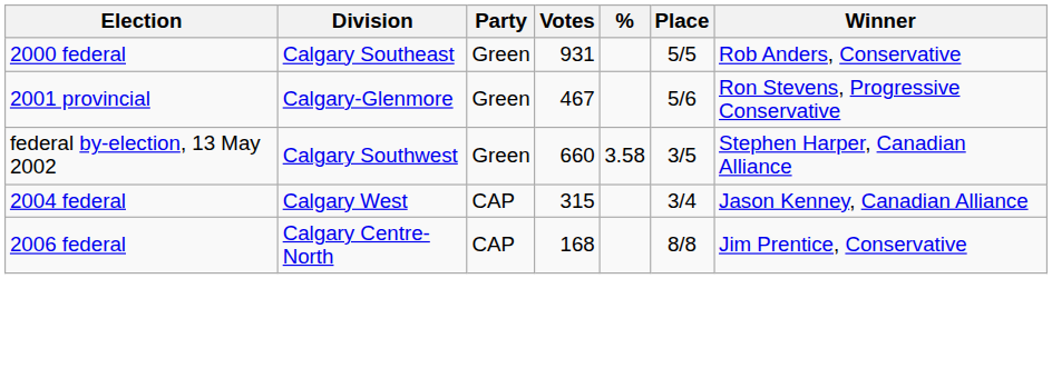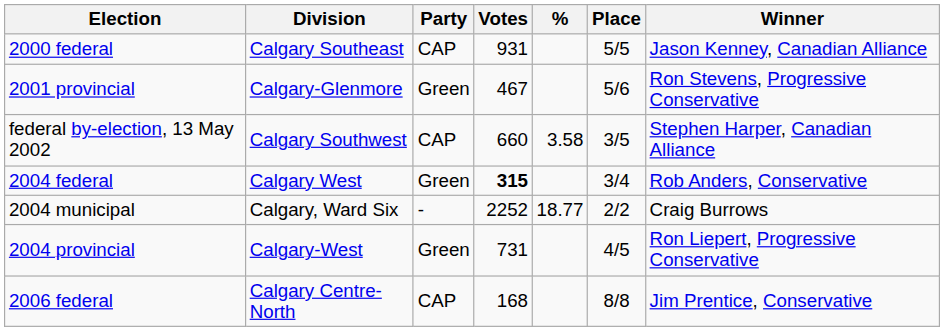2000 federal | Party: Green -> CAP
2000 federal | Winner: Rob Anders, Conservative -> Jason Kenney, Canadian Alliance
federal by-election, 13 May 2002 | Party: Green -> CAP
2004 federal | Party: CAP -> Green
2004 federal | Votes: normal -> bold
2004 federal | Winner: Jason Kenney, Canadian Alliance -> Rob Anders, Conservative
+ row: 2004 municipal | Calgary, Ward Six | - | 2252 | 18.77 | 2/2 | Craig Burrows
+ row: 2004 provincial | Calgary-West | Green | 731 | 4/5 | Ron Liepert, Progressive Conservative
